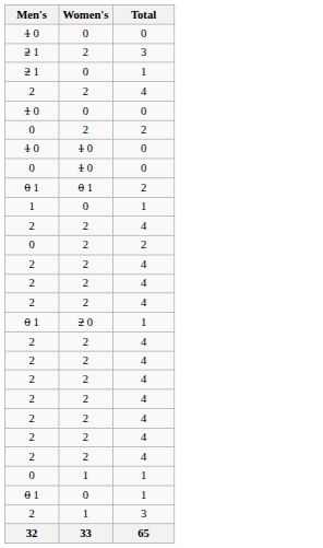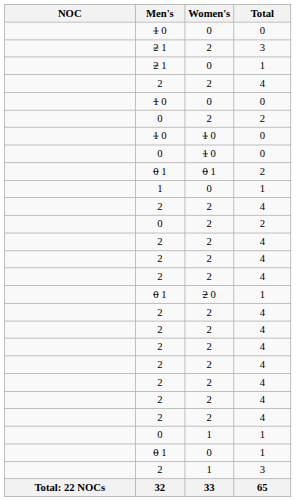+ column: NOC | Total: 22 NOCs
